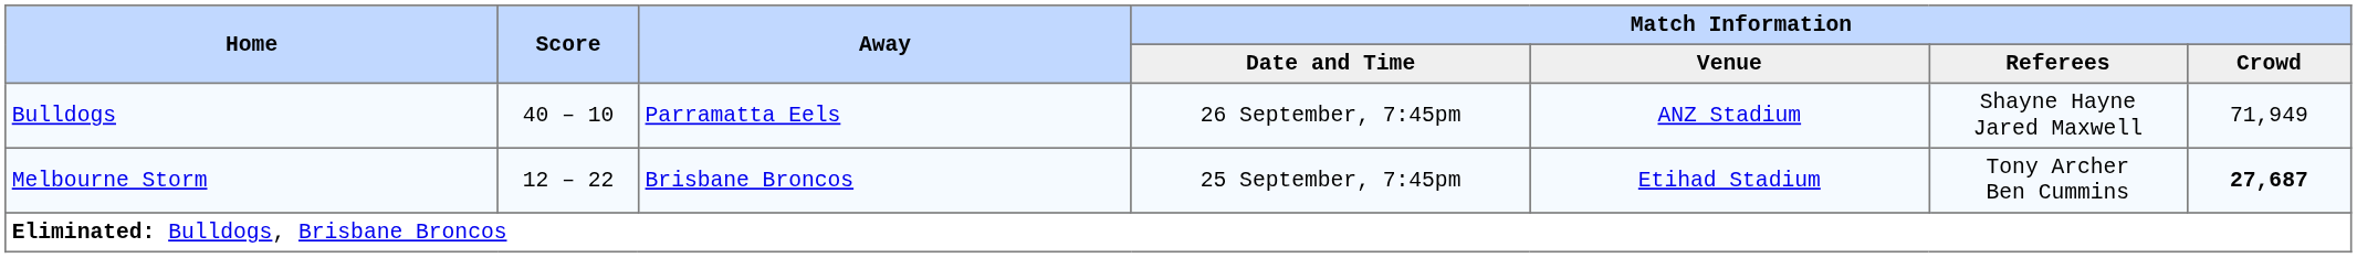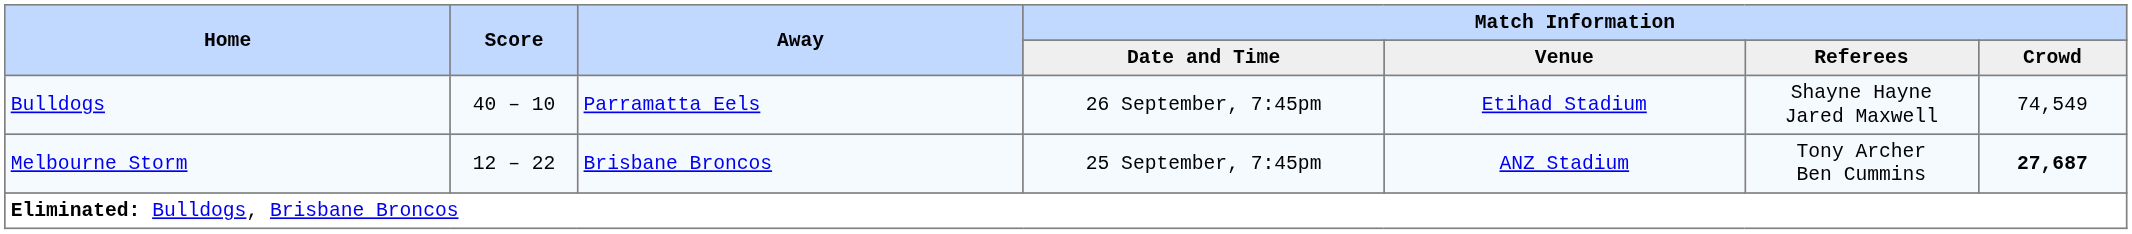Bulldogs | Match Information / Venue: ANZ Stadium -> Etihad Stadium
Bulldogs | Match Information / Crowd: 71,949 -> 74,549
Melbourne Storm | Match Information / Venue: Etihad Stadium -> ANZ Stadium
